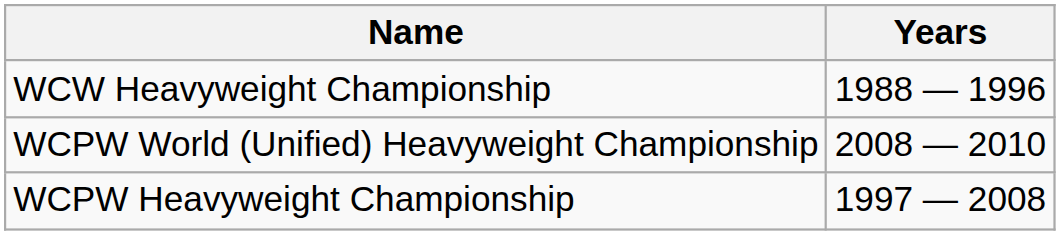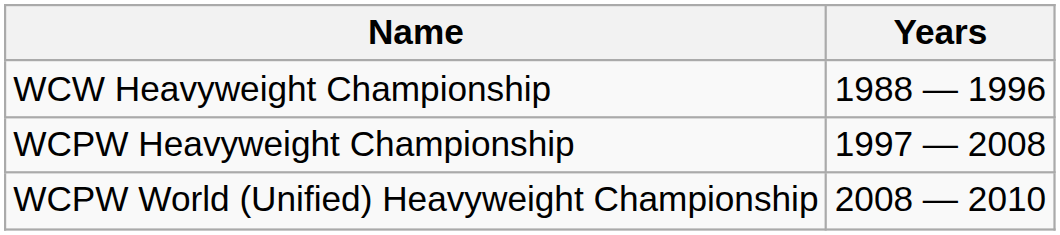rows swapped: WCPW Heavyweight Championship <-> WCPW World (Unified) Heavyweight Championship
